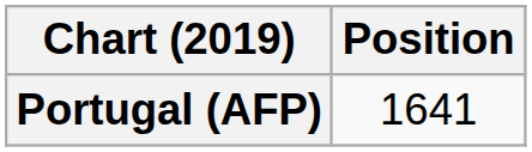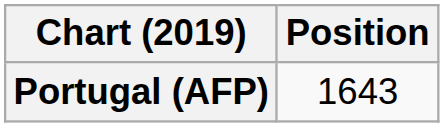Portugal (AFP) | Position: 1641 -> 1643
